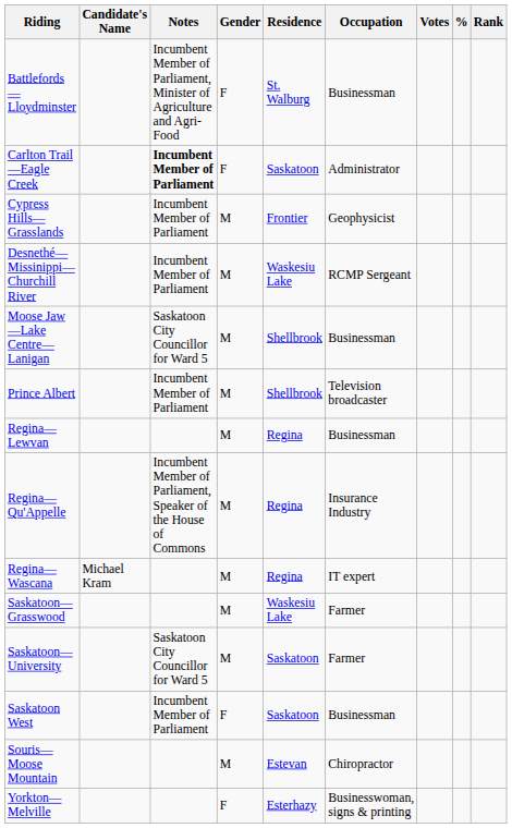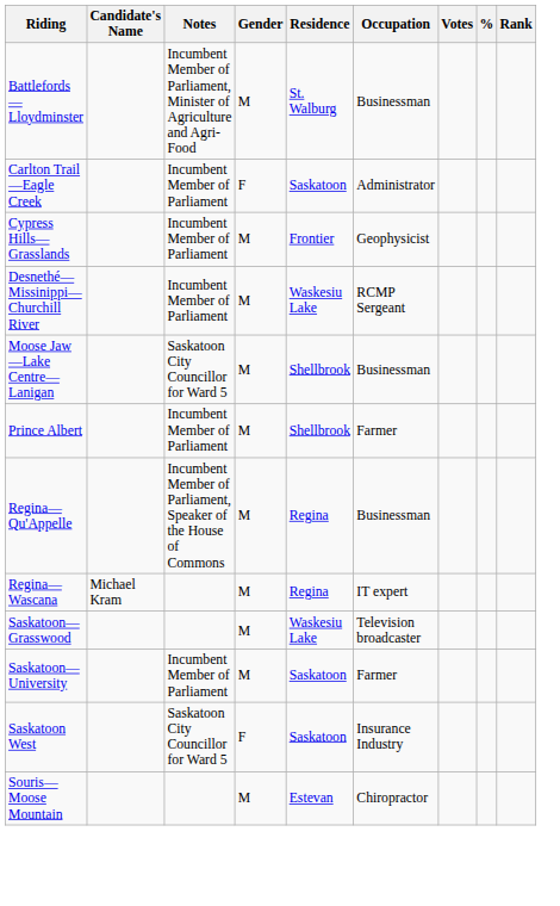Battlefords—Lloydminster | Gender: F -> M
Carlton Trail—Eagle Creek | Notes: bold -> normal
Prince Albert | Occupation: Television broadcaster -> Farmer
- row: Regina—Lewvan | M | Regina | Businessman
Regina—Qu'Appelle | Occupation: Insurance Industry -> Businessman
Saskatoon—Grasswood | Occupation: Farmer -> Television broadcaster
Saskatoon—University | Notes: Saskatoon City Councillor for Ward 5 -> Incumbent Member of Parliament
Saskatoon West | Notes: Incumbent Member of Parliament -> Saskatoon City Councillor for Ward 5
Saskatoon West | Occupation: Businessman -> Insurance Industry
- row: Yorkton—Melville | F | Esterhazy | Businesswoman, signs & printing
